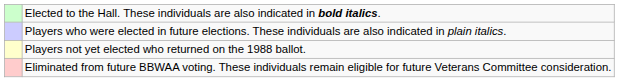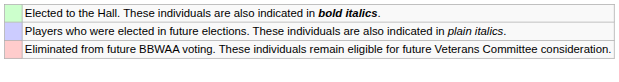- row: Players not yet elected who returned on the 1988 ballot.
